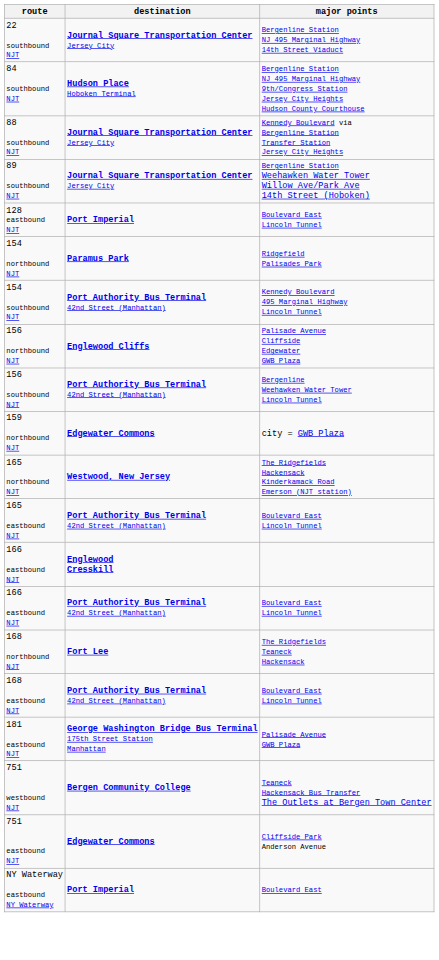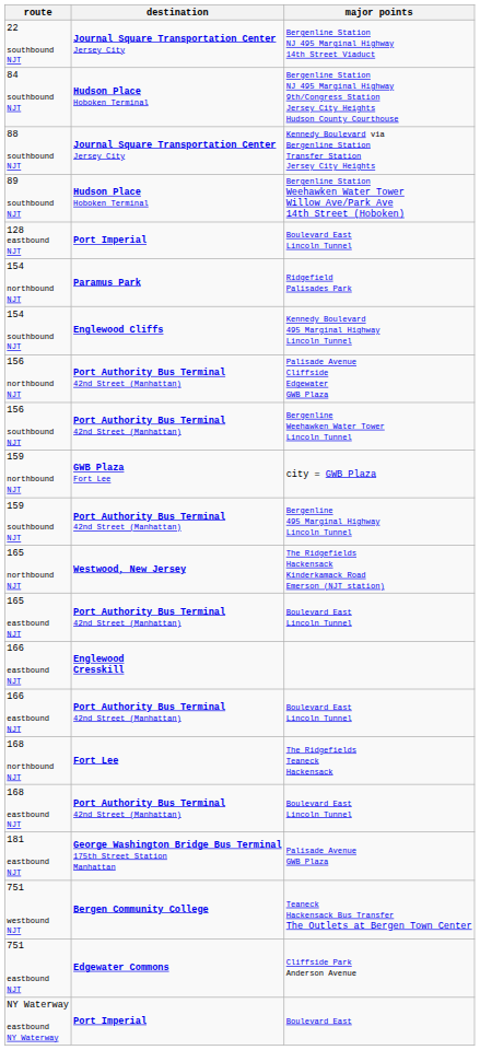89 southbound NJT | destination: Journal Square Transportation Center Jersey City -> Hudson Place Hoboken Terminal
154 southbound NJT | destination: Port Authority Bus Terminal 42nd Street (Manhattan) -> Englewood Cliffs
156 northbound NJT | destination: Englewood Cliffs -> Port Authority Bus Terminal 42nd Street (Manhattan)
159 northbound NJT | destination: Edgewater Commons -> GWB Plaza Fort Lee
+ row: 159 southbound NJT | Port Authority Bus Terminal 42nd Street (Manhattan) | Bergenline 495 Marginal Highway Lincoln Tunnel
